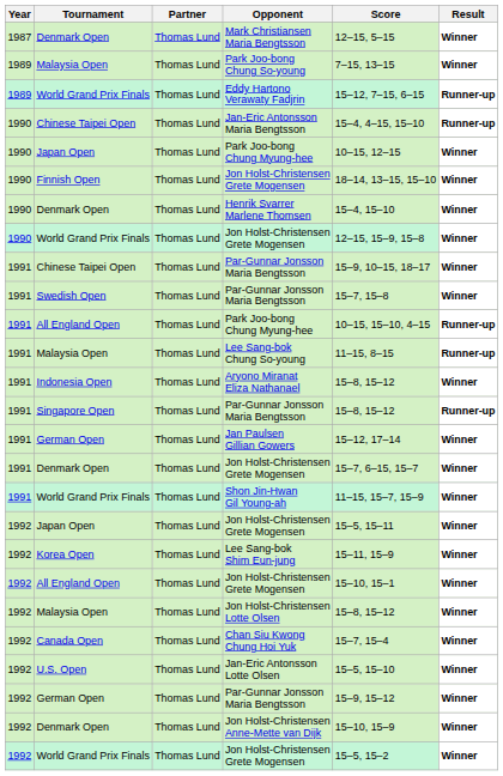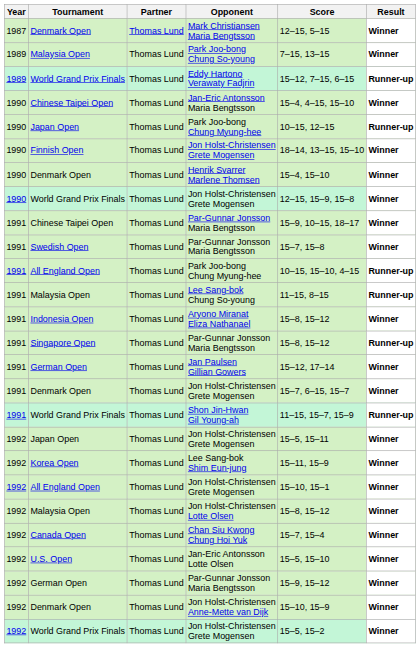Jan-Eric Antonsson Maria Bengtsson | Result: Runner-up -> Winner
Japan Open / Park Joo-bong Chung Myung-hee | Result: Winner -> Runner-up
Shon Jin-Hwan Gil Young-ah | Result: Winner -> Runner-up
